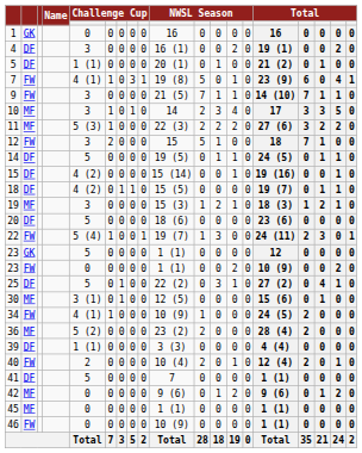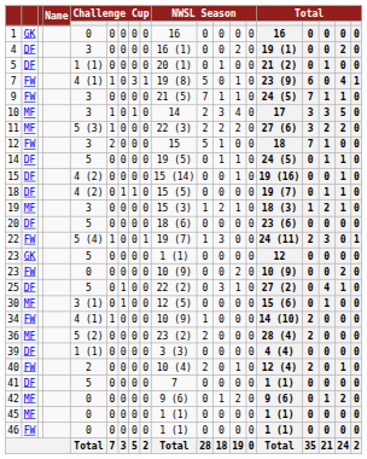9 | column 15: 14 (10) -> 24 (5)
23 / FW | column 10: 1 (1) -> 10 (9)
34 | column 15: 24 (5) -> 14 (10)
46 | column 10: 10 (9) -> 1 (1)
